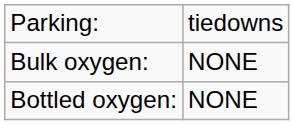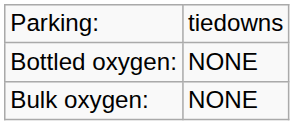rows swapped: Bottled oxygen: <-> Bulk oxygen:
